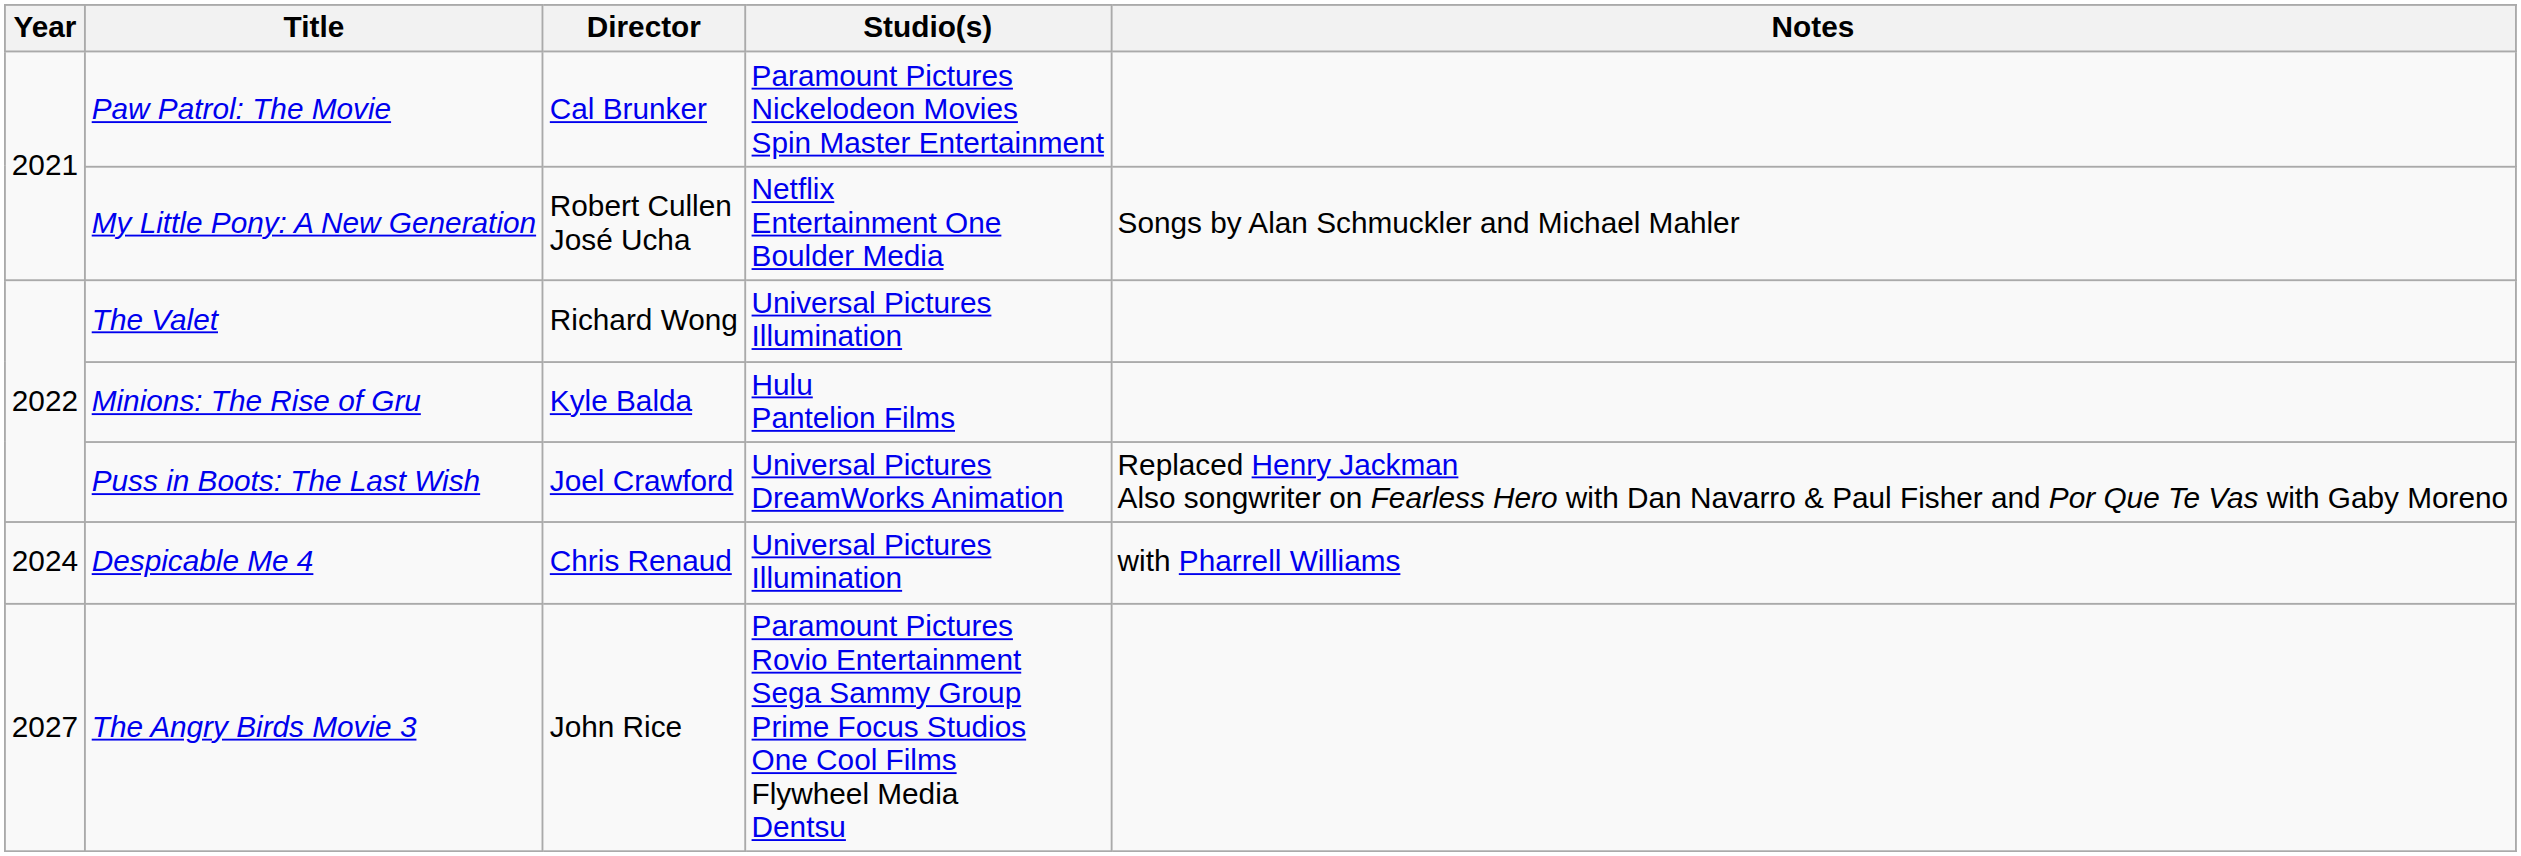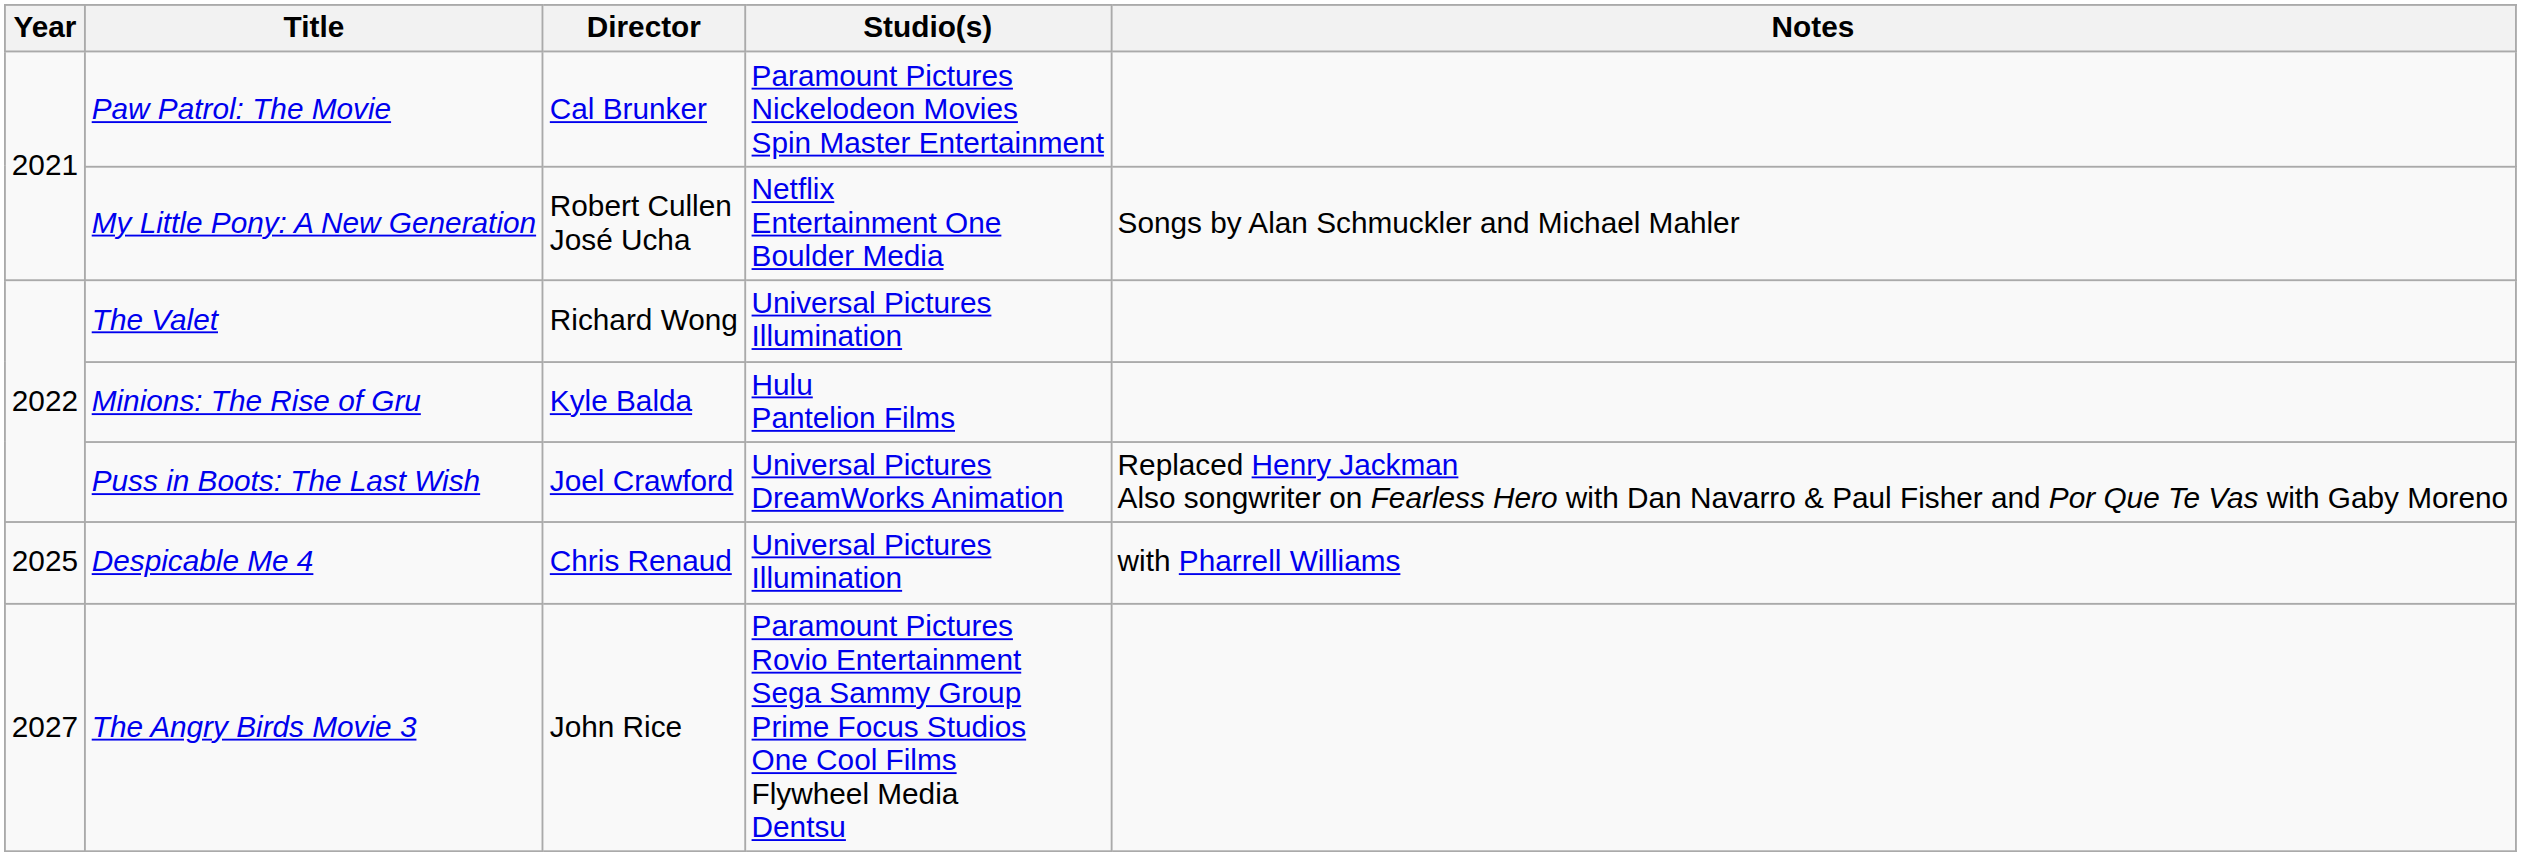Despicable Me 4 | Year: 2024 -> 2025
